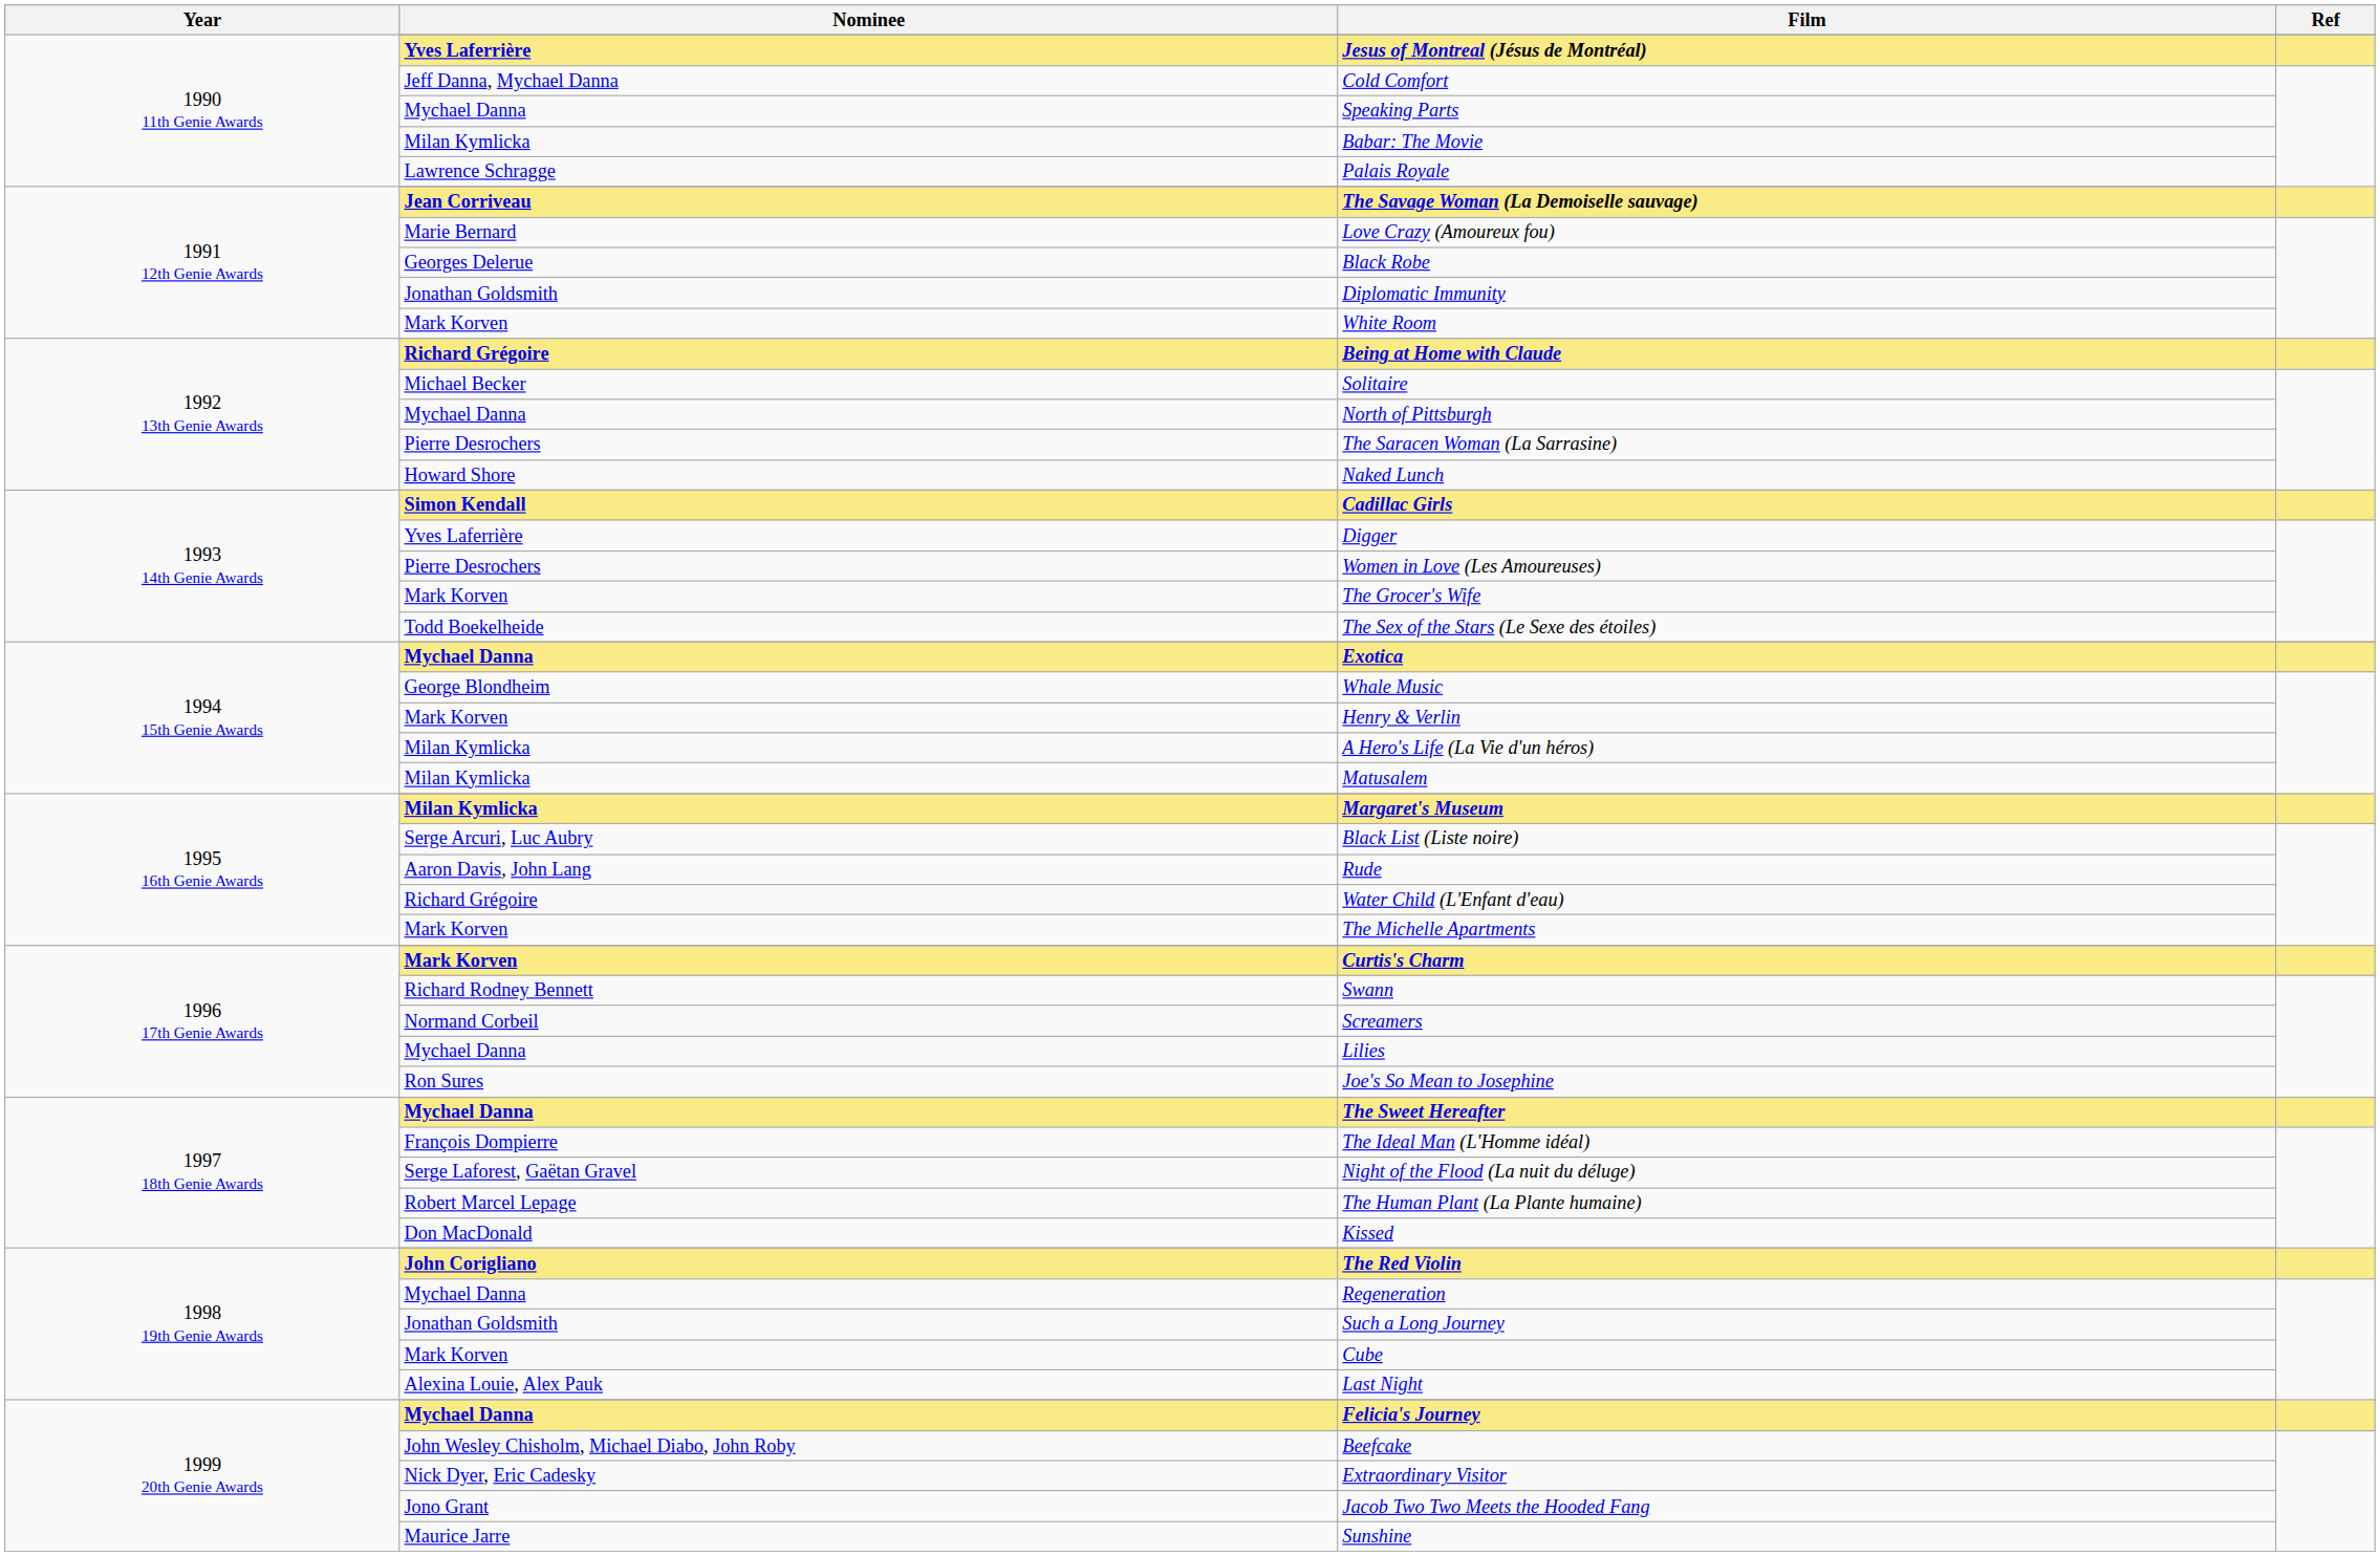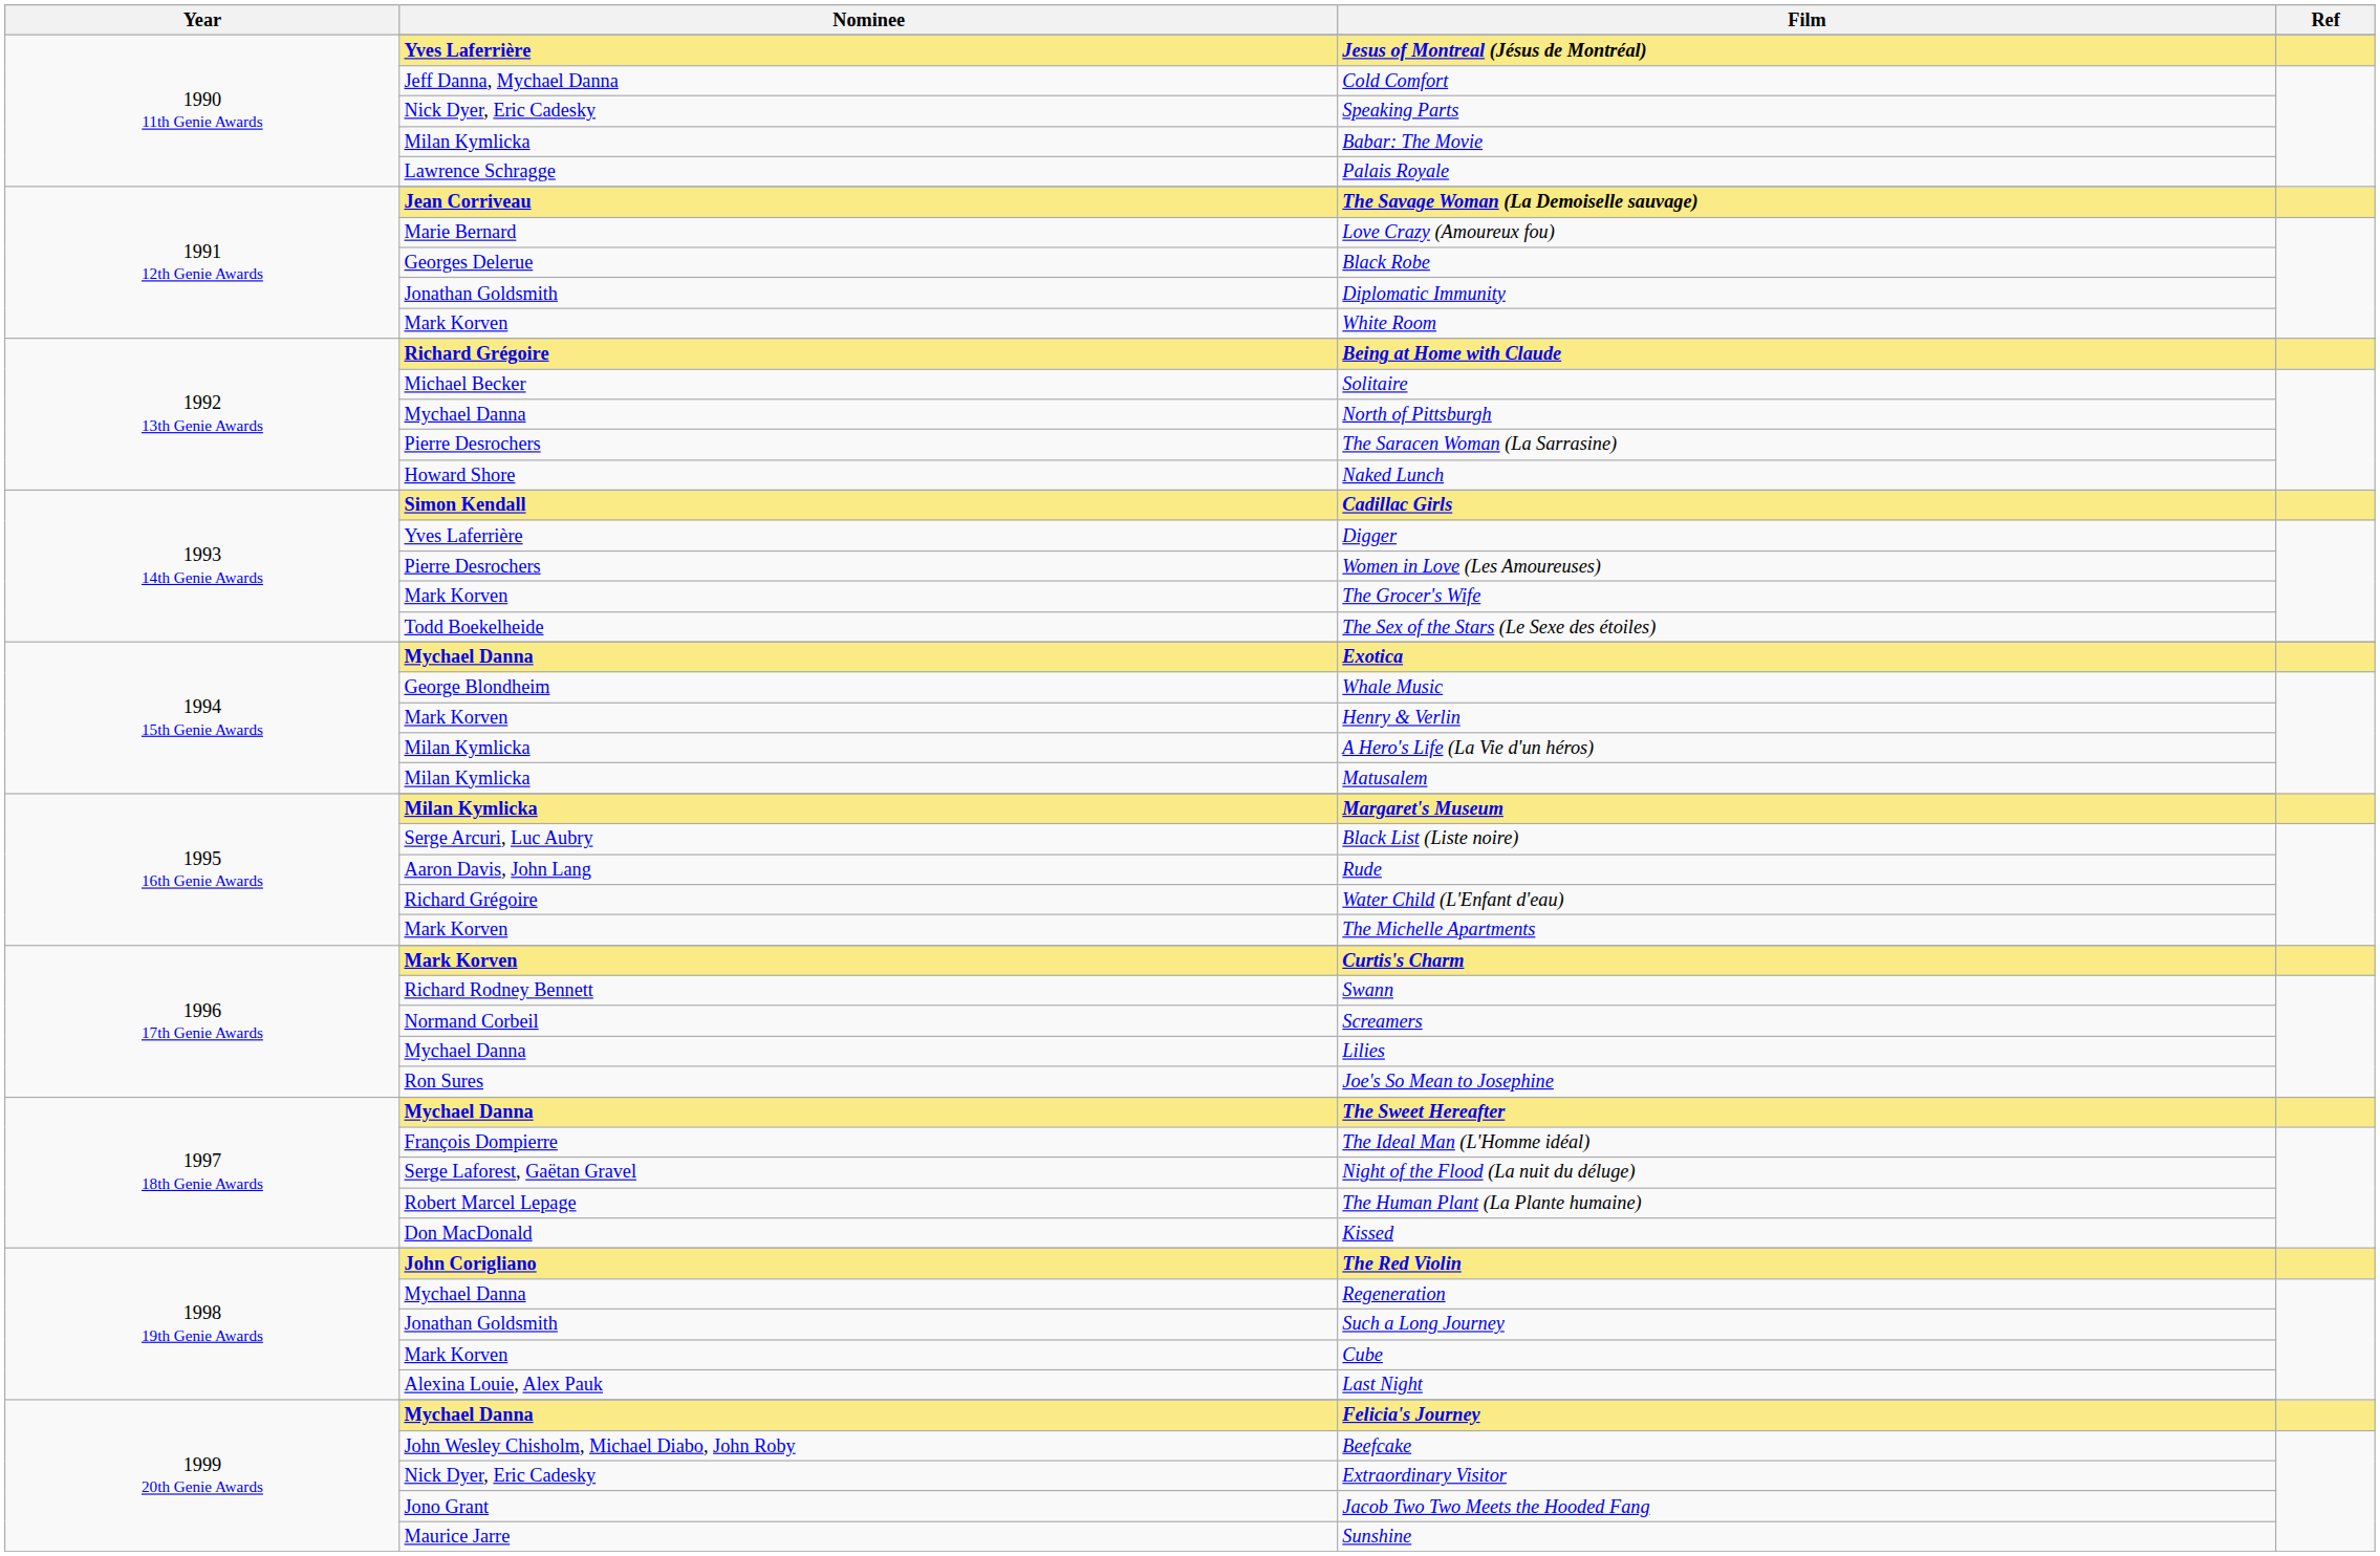Speaking Parts | Nominee: Mychael Danna -> Nick Dyer, Eric Cadesky
